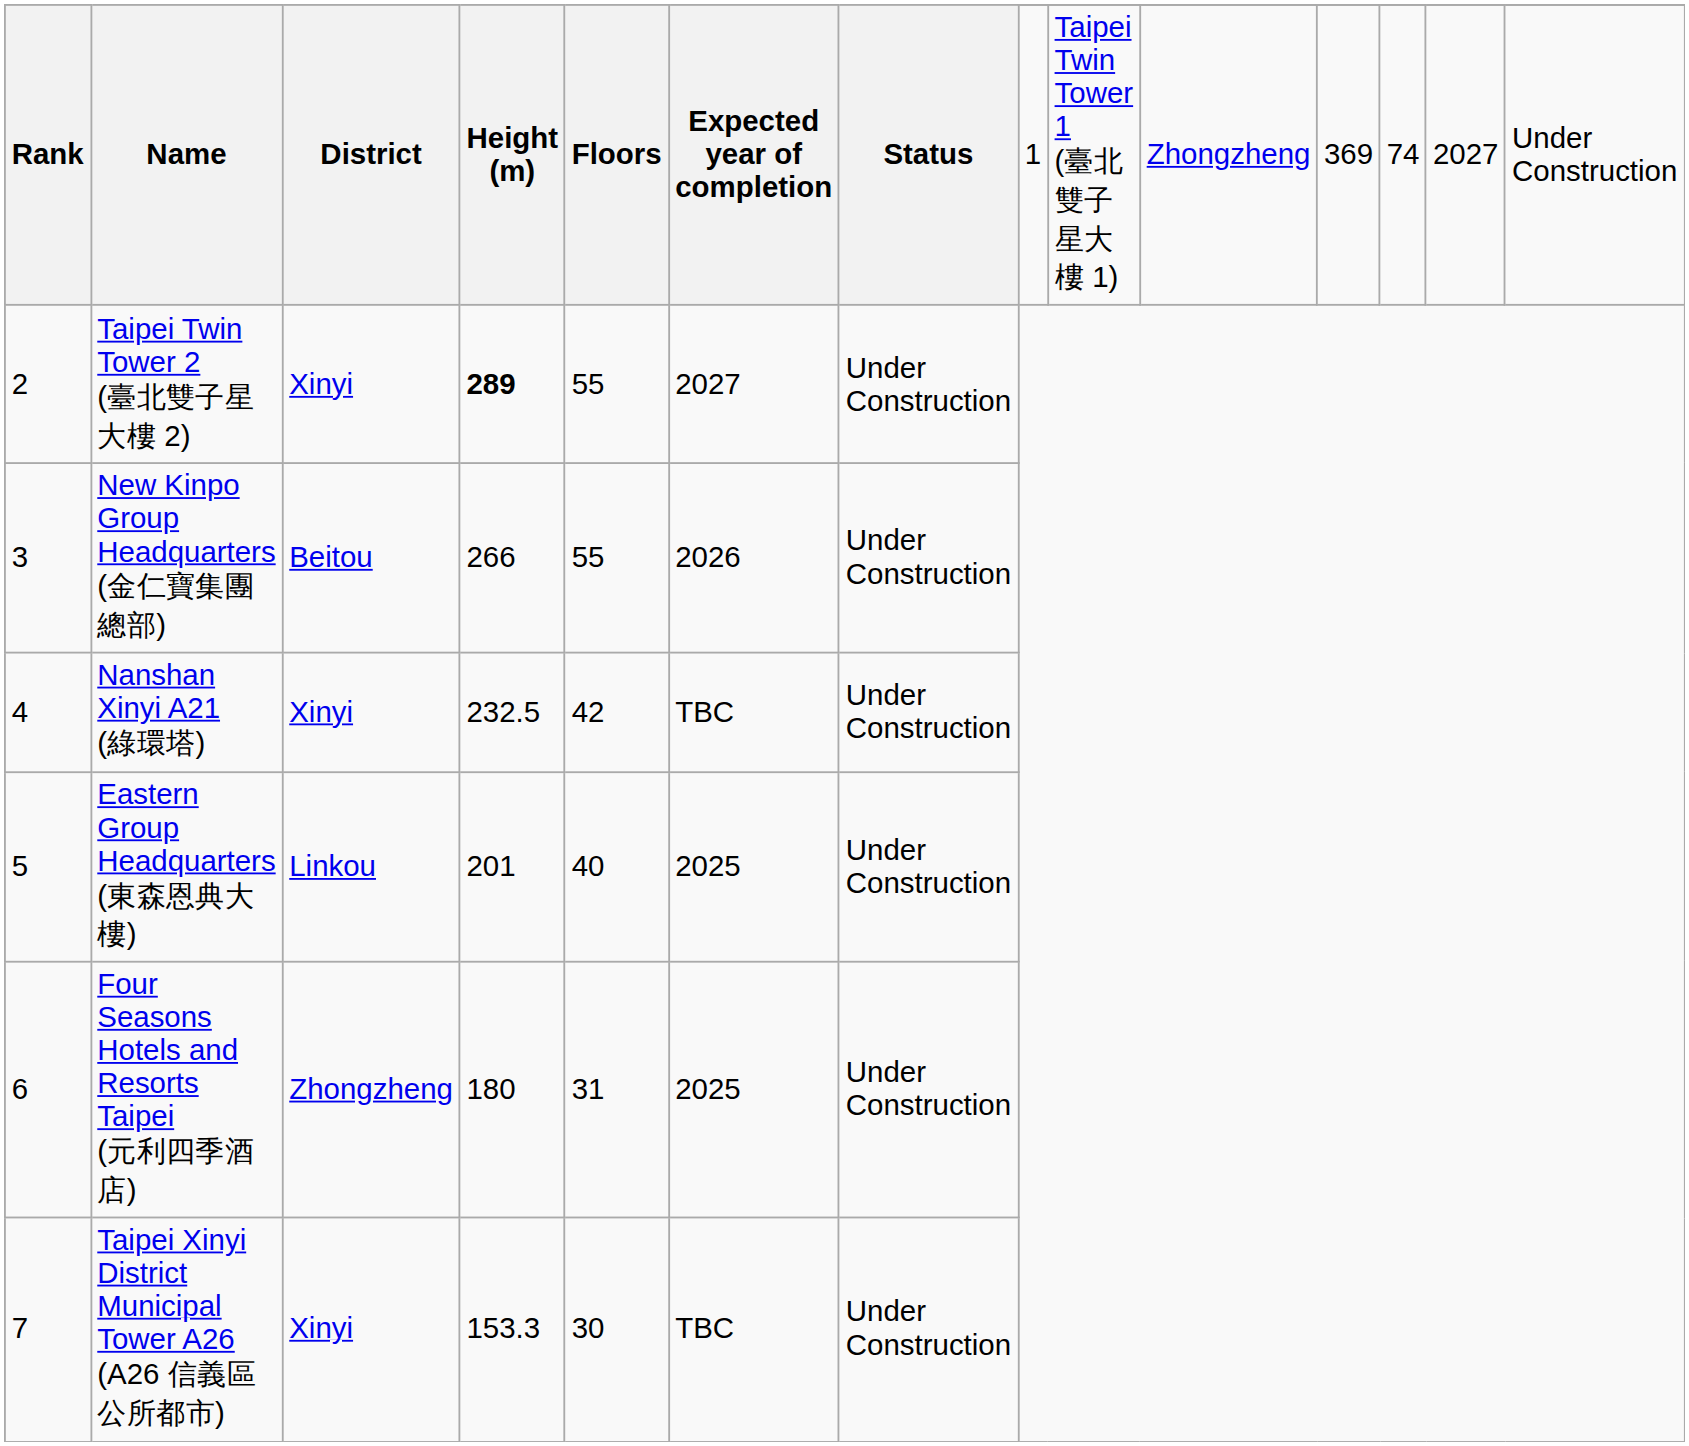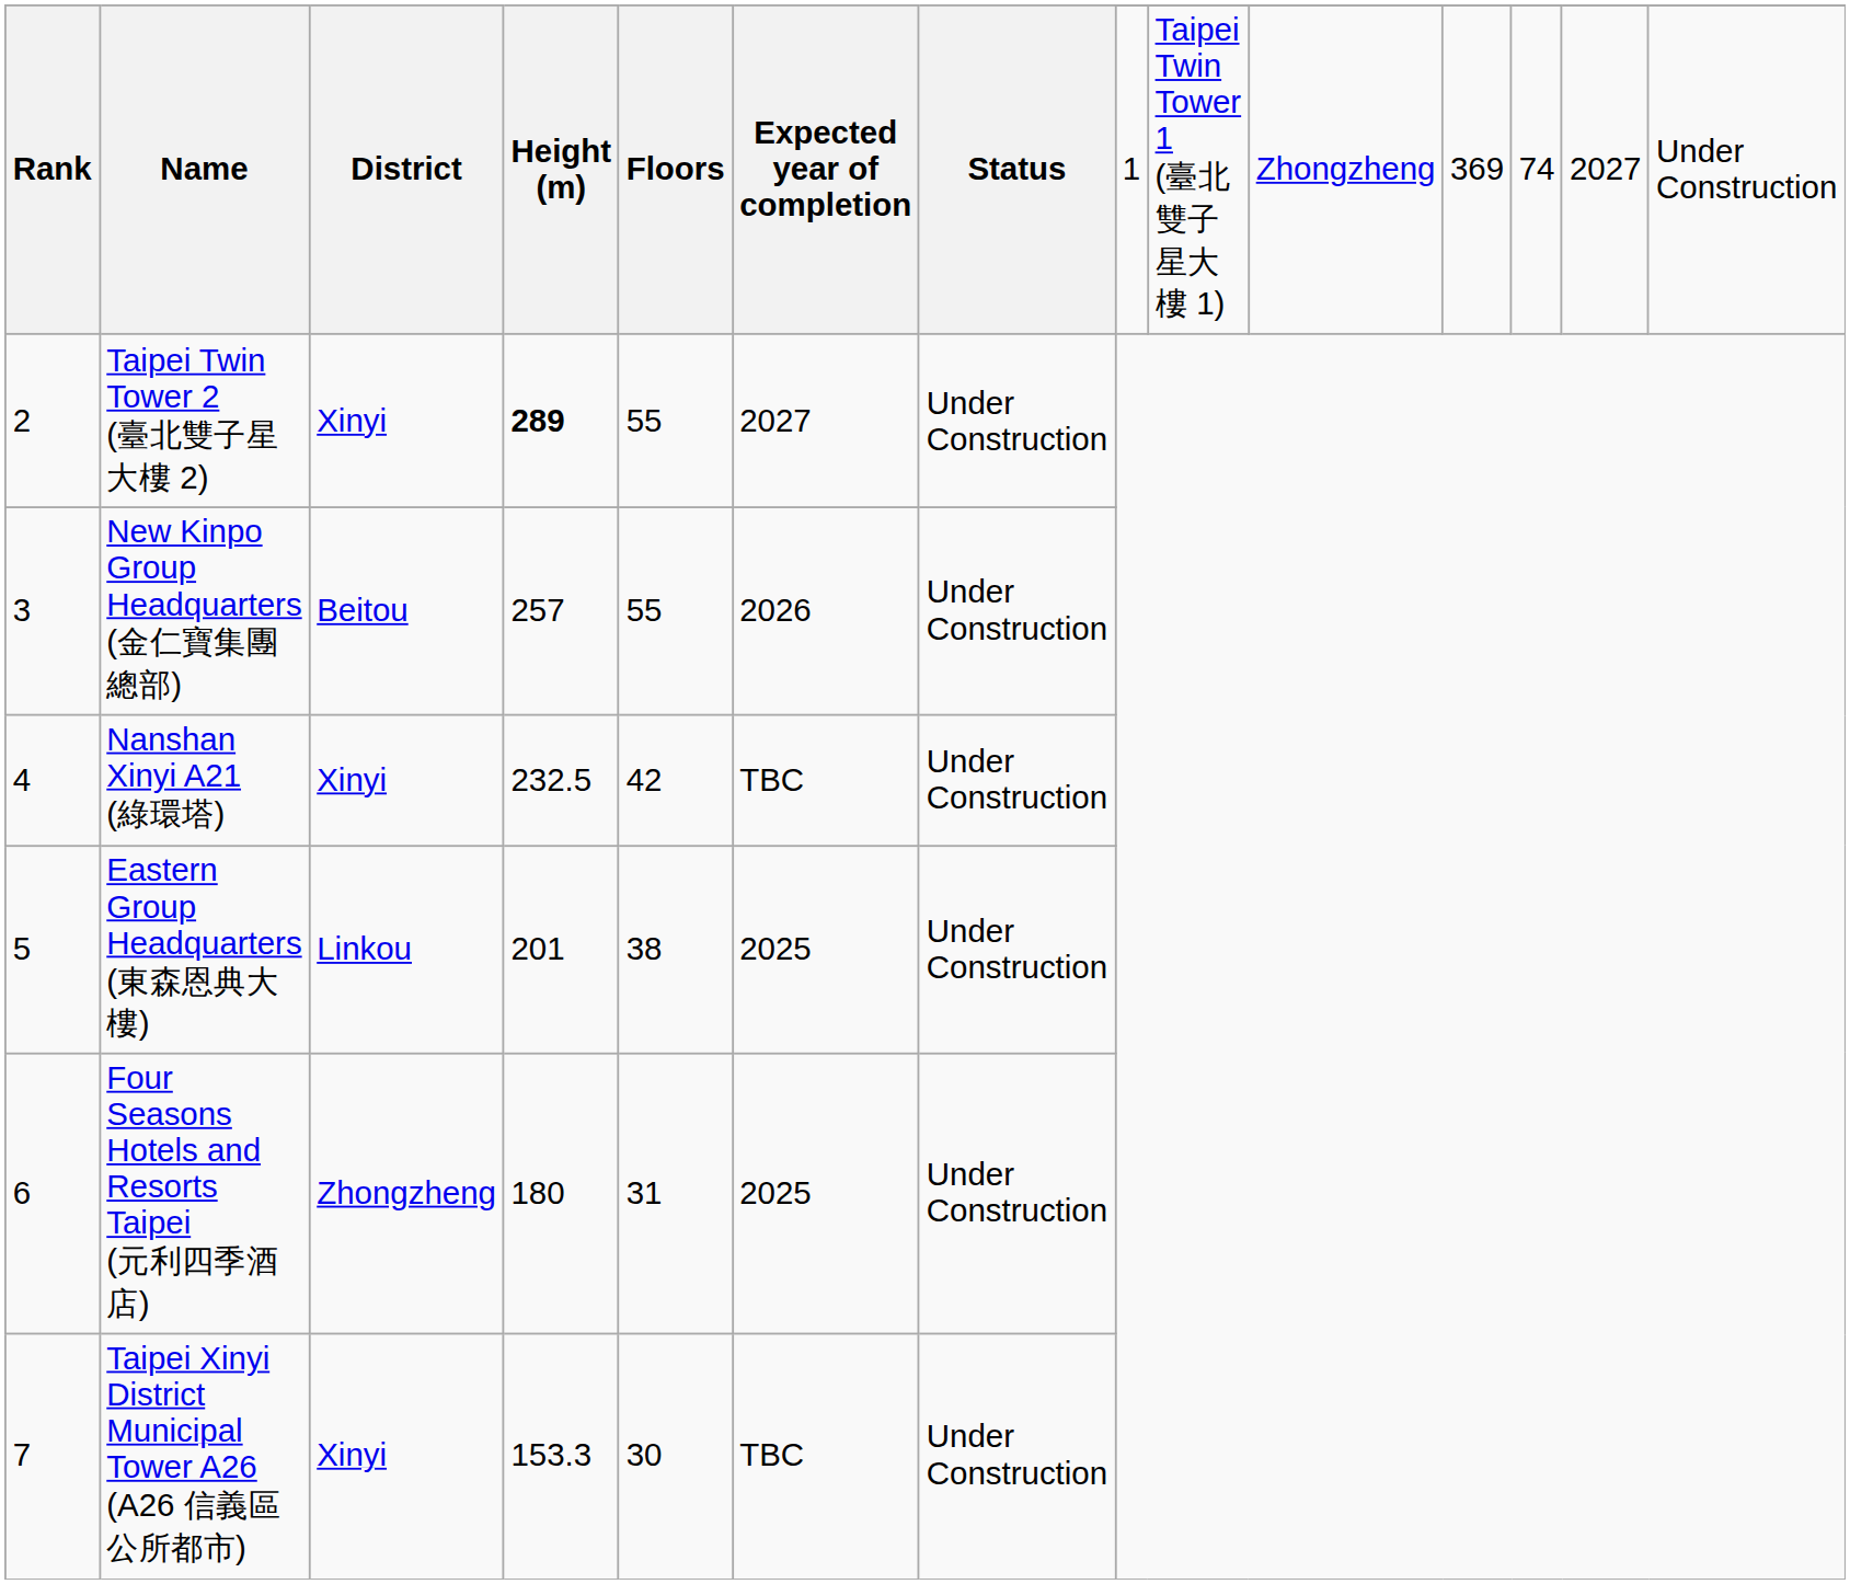New Kinpo Group Headquarters (金仁寶集團總部) | Height (m): 266 -> 257
Eastern Group Headquarters (東森恩典大樓) | Floors: 40 -> 38
